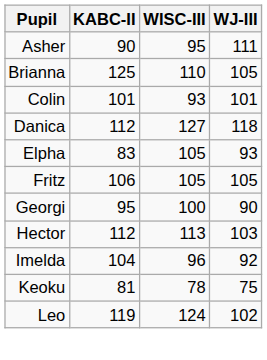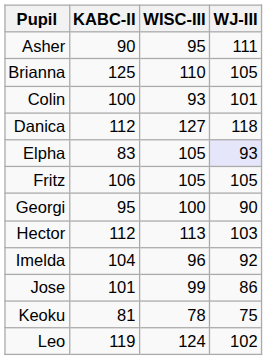Colin | KABC-II: 101 -> 100
Elpha | WJ-III: no background -> lavender background
+ row: Jose | 101 | 99 | 86
